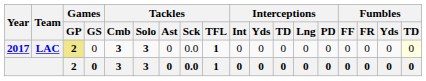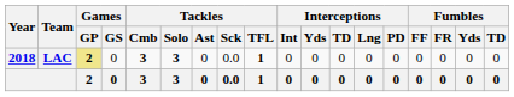LAC | Year: 2017 -> 2018
LAC | Fumbles / TD: lightyellow background -> no background
